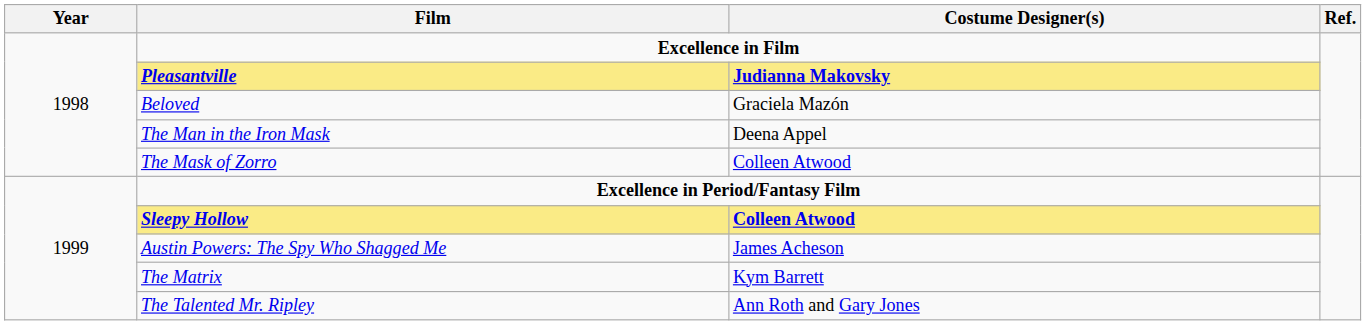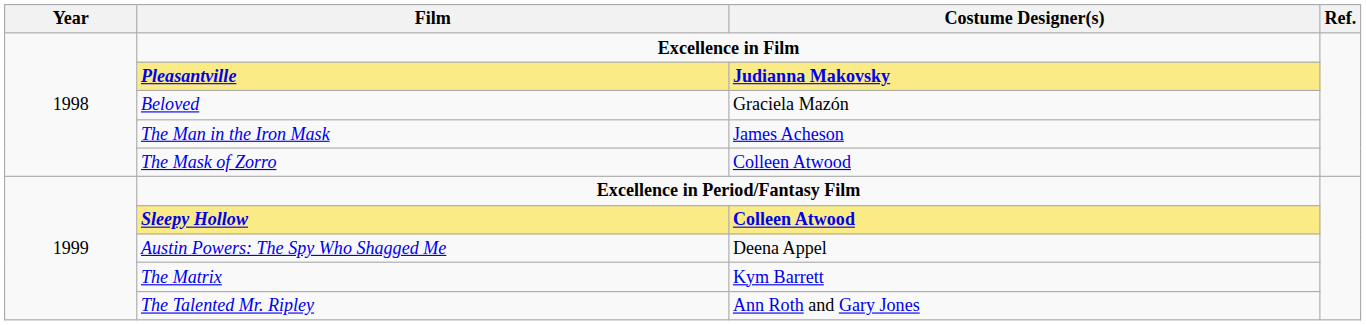The Man in the Iron Mask | Costume Designer(s): Deena Appel -> James Acheson
Austin Powers: The Spy Who Shagged Me | Costume Designer(s): James Acheson -> Deena Appel
